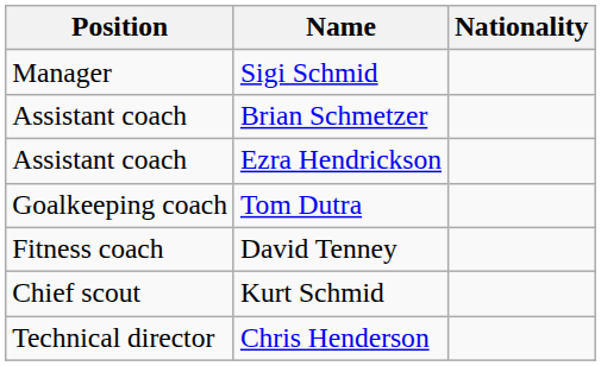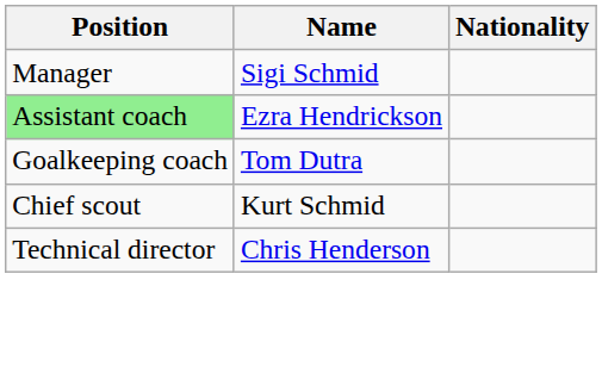- row: Assistant coach | Brian Schmetzer
Ezra Hendrickson | Position: no background -> lightgreen background
- row: Fitness coach | David Tenney
